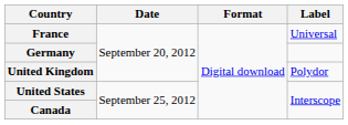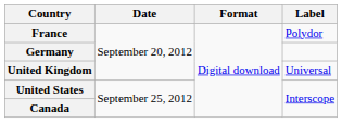France | Label: Universal -> Polydor
United Kingdom | Label: Polydor -> Universal
